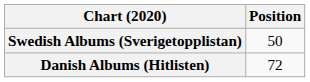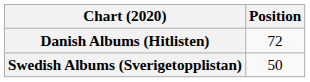rows swapped: Danish Albums (Hitlisten) <-> Swedish Albums (Sverigetopplistan)
